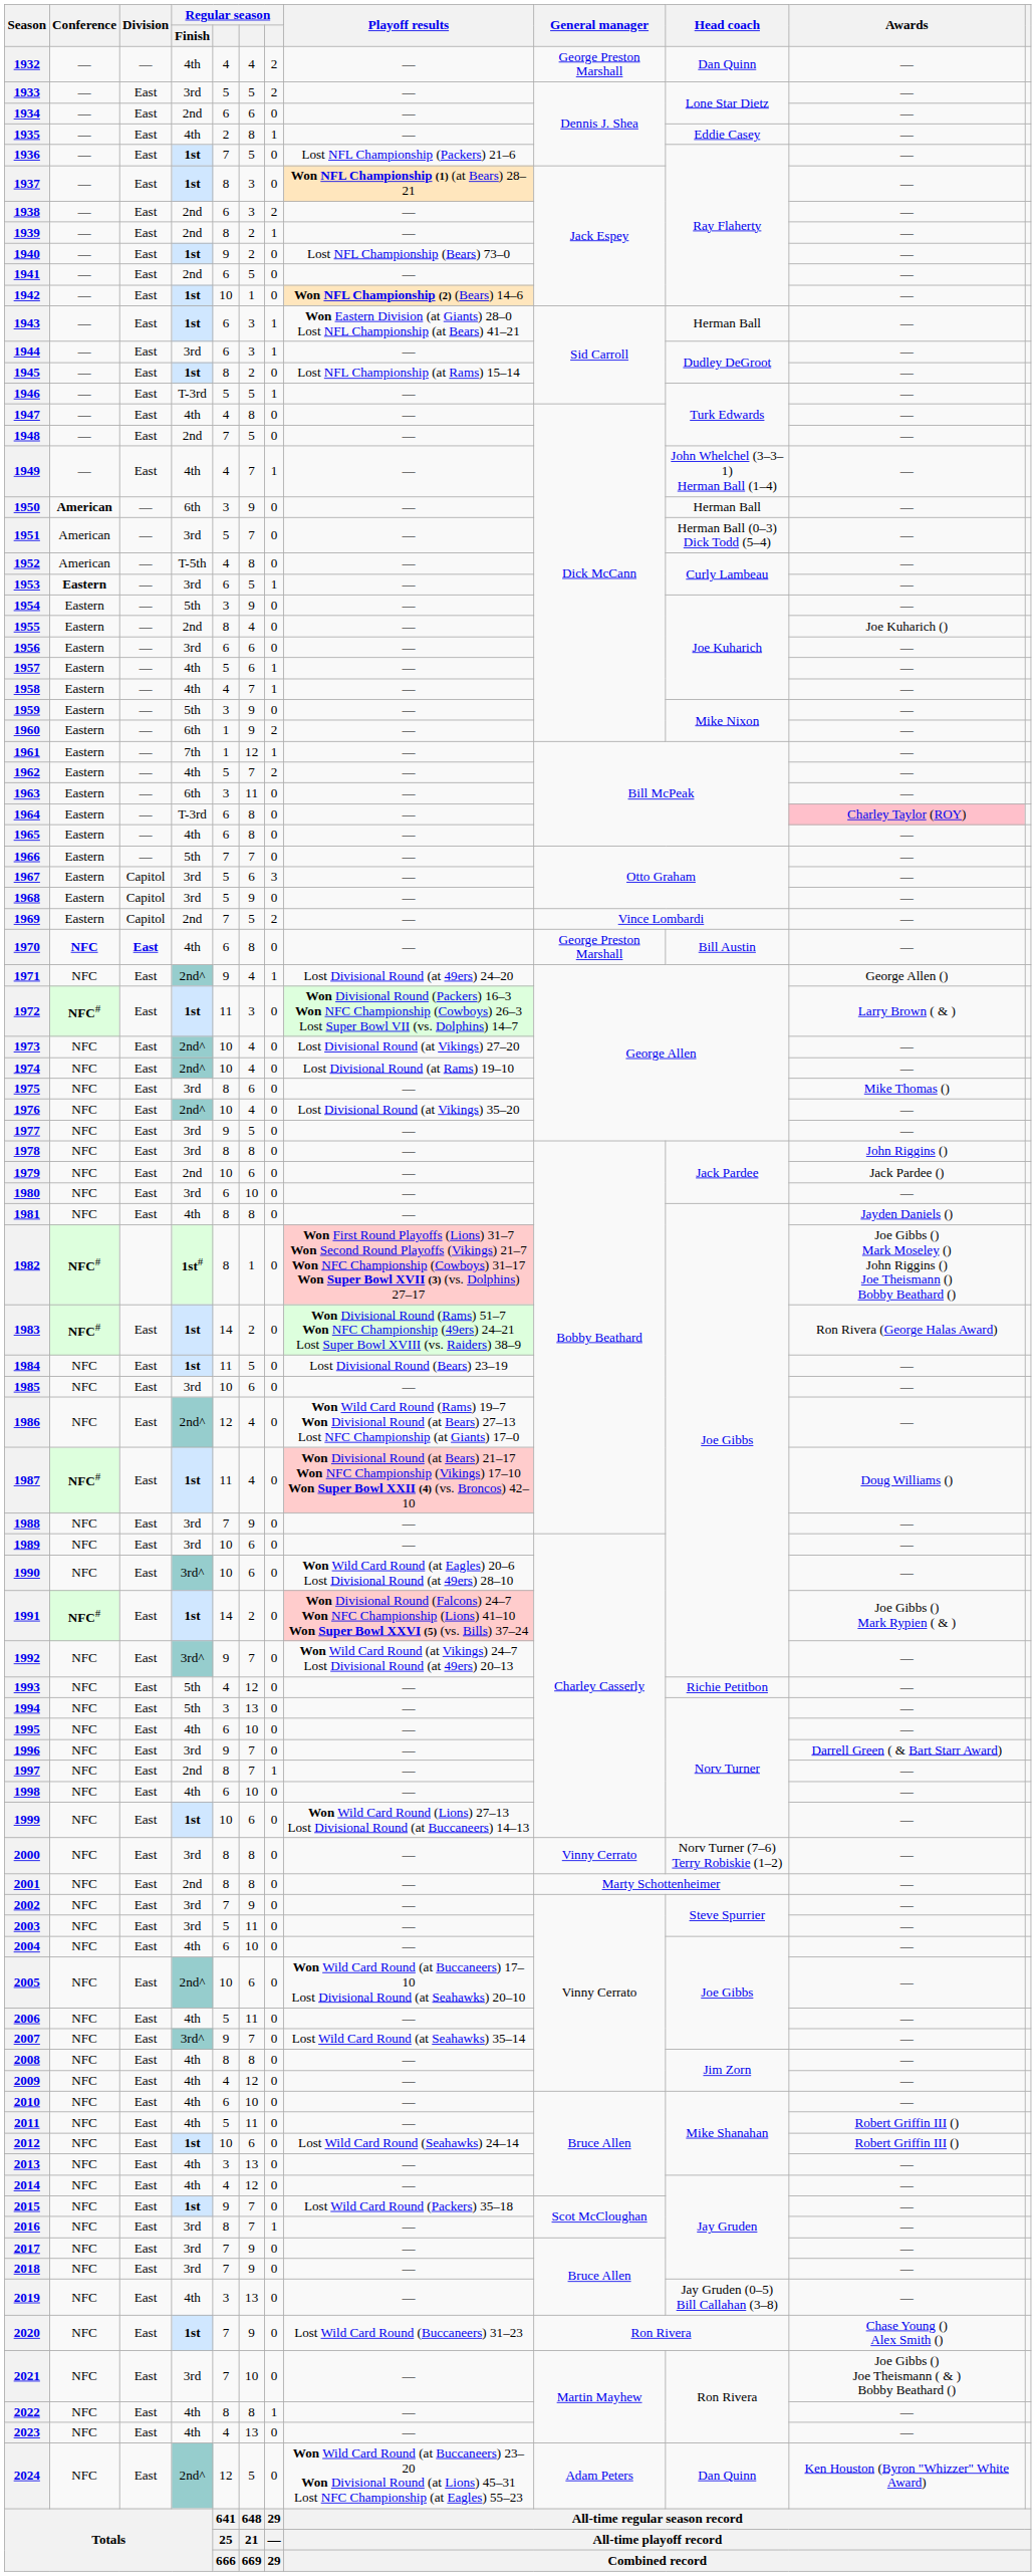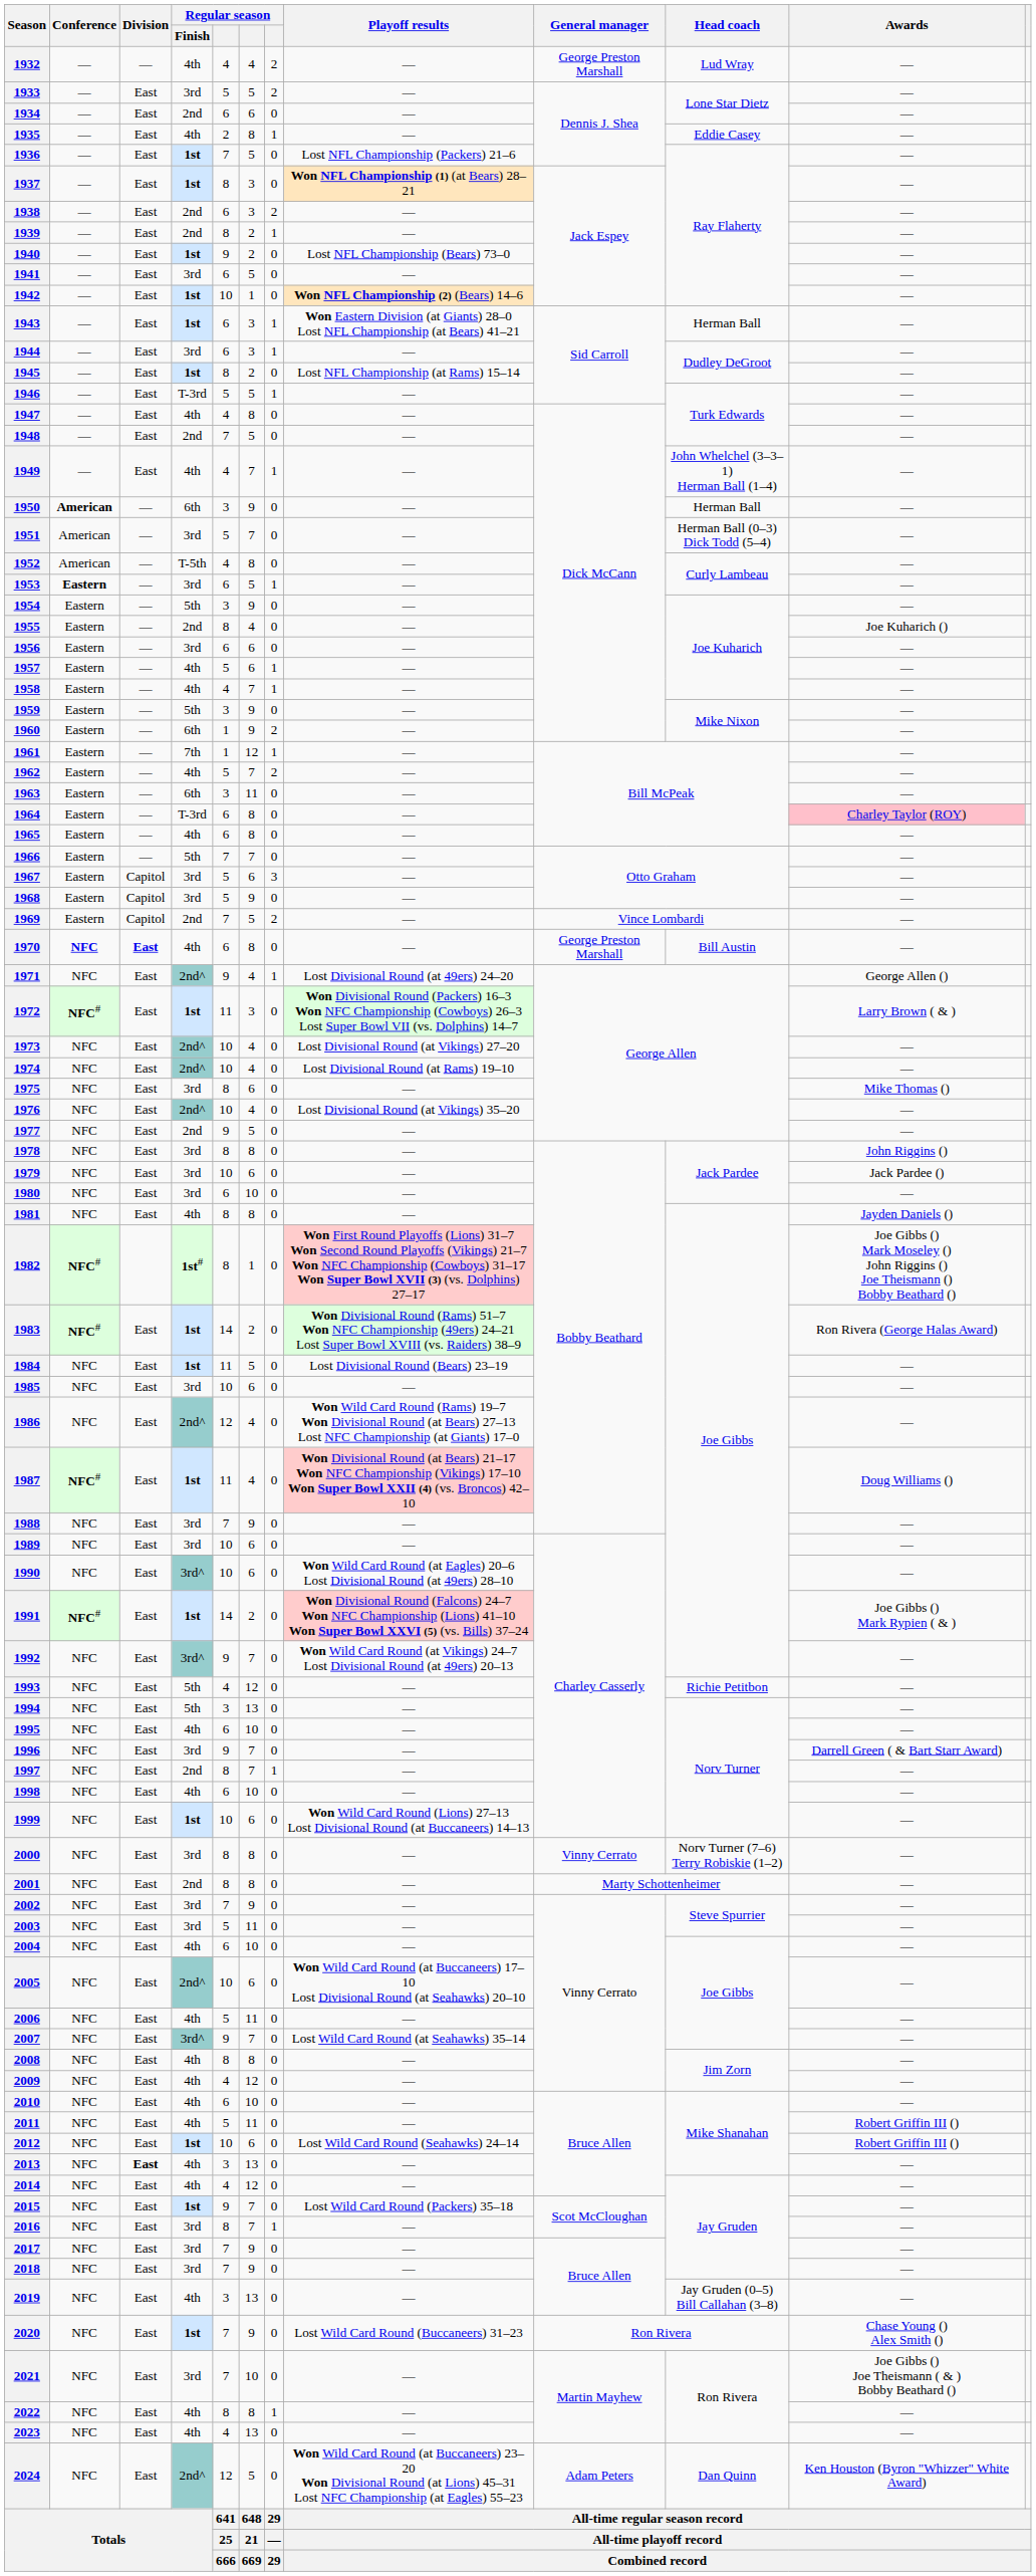1932 | Head coach: Dan Quinn -> Lud Wray
1941 | Regular season / Finish: 2nd -> 3rd
1977 | Regular season / Finish: 3rd -> 2nd
1979 | Regular season / Finish: 2nd -> 3rd
2013 | Division: normal -> bold
